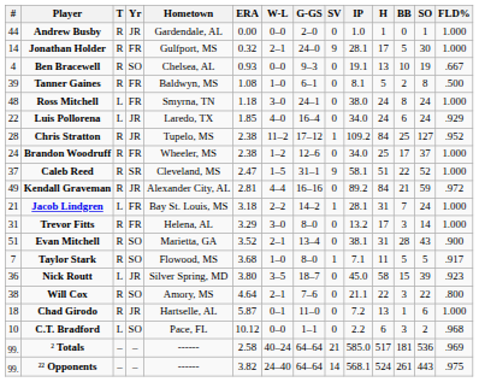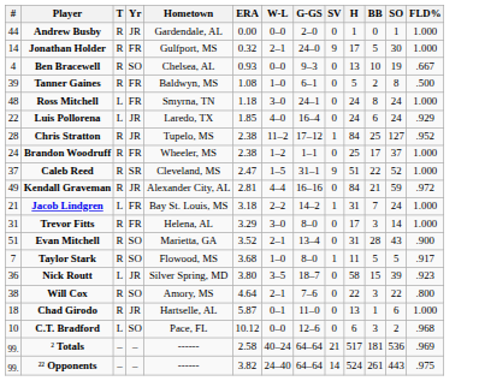- column: IP | 1.0 | 28.1 | 19.1 | 8.1 | 38.0 | 34.0 | 109.2 | 34.0 | 58.1 | 89.2 | 28.1 | 13.2 | 38.1 | 7.1 | 45.0 | 21.1 | 7.2 | 2.2 | 585.0 | 568.1
Brandon Woodruff | G-GS: 12–6 -> 1–1
C.T. Bradford | G-GS: 1–1 -> 12–6
